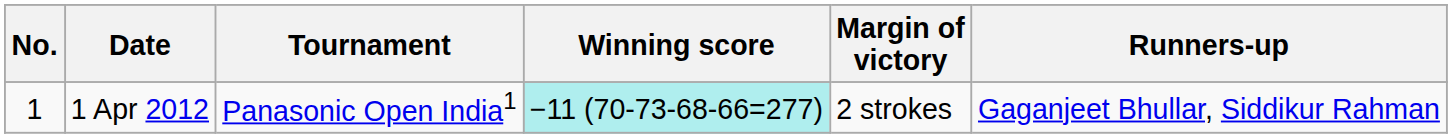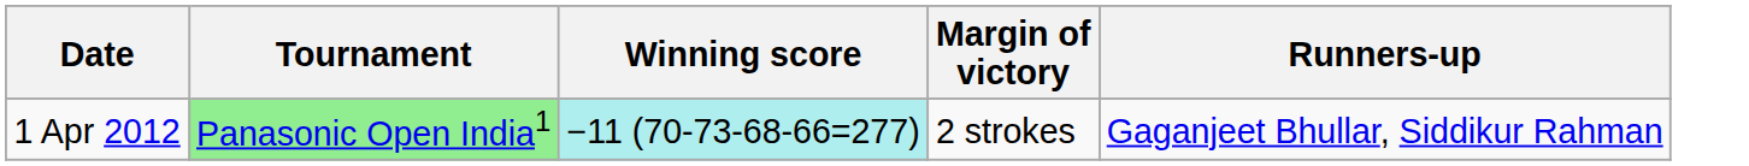- column: No. | 1
1 Apr 2012 | Tournament: no background -> lightgreen background
